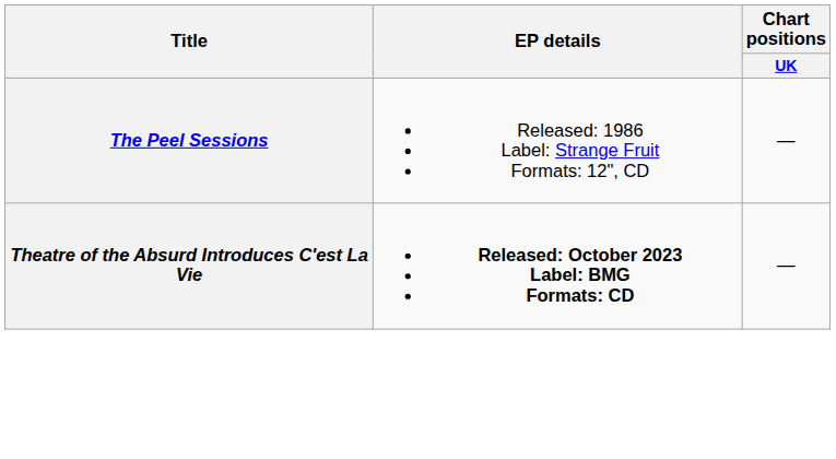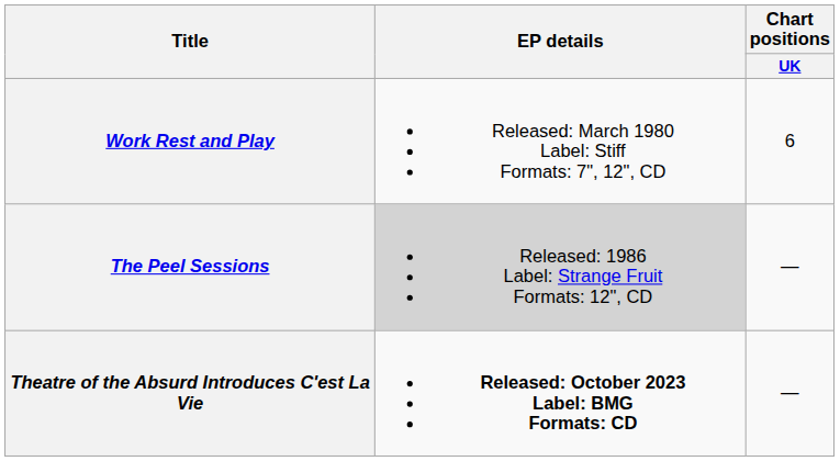+ row: Work Rest and Play | Released: March 1980 Label: Stiff Formats: 7", 12", CD | 6
The Peel Sessions | EP details: no background -> lightgrey background
